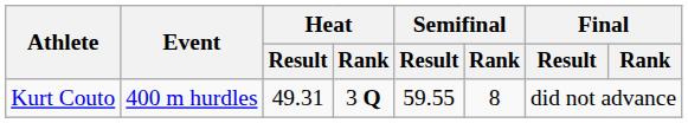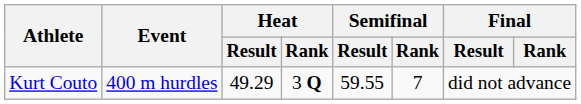Kurt Couto | Heat / Result: 49.31 -> 49.29
Kurt Couto | Semifinal / Rank: 8 -> 7
